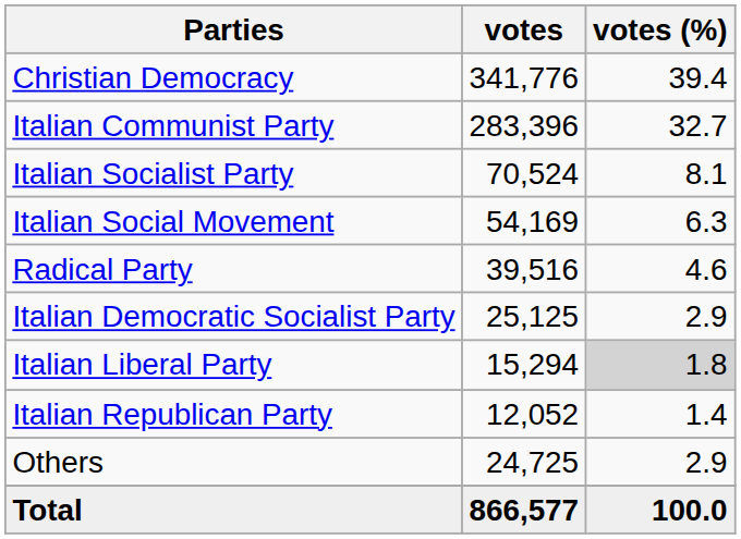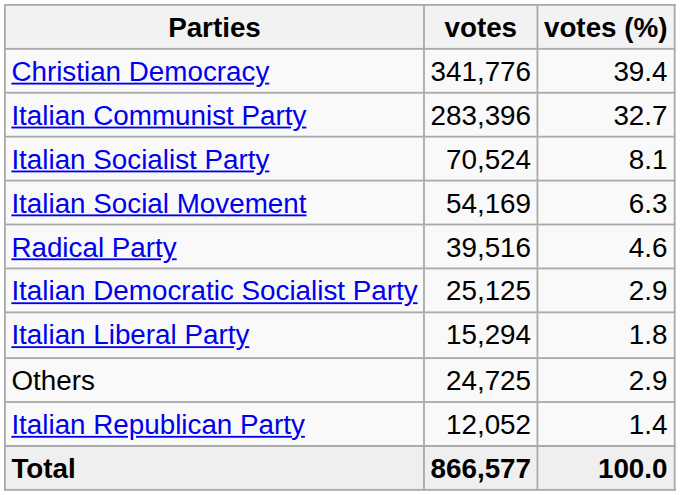Italian Liberal Party | votes (%): lightgrey background -> no background
rows swapped: Italian Republican Party <-> Others
